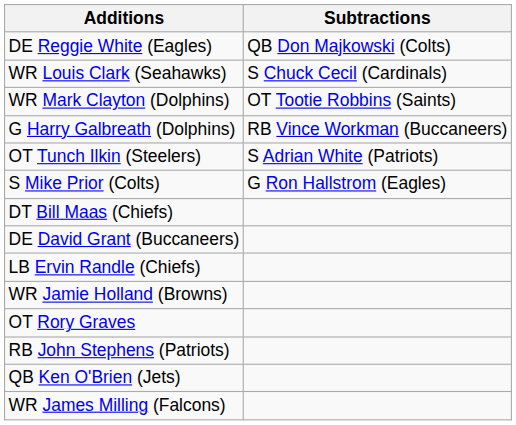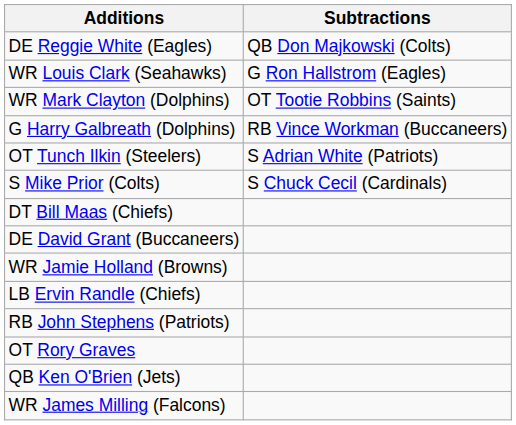WR Louis Clark (Seahawks) | Subtractions: S Chuck Cecil (Cardinals) -> G Ron Hallstrom (Eagles)
S Mike Prior (Colts) | Subtractions: G Ron Hallstrom (Eagles) -> S Chuck Cecil (Cardinals)
rows swapped: WR Jamie Holland (Browns) <-> LB Ervin Randle (Chiefs)
rows swapped: OT Rory Graves <-> RB John Stephens (Patriots)
